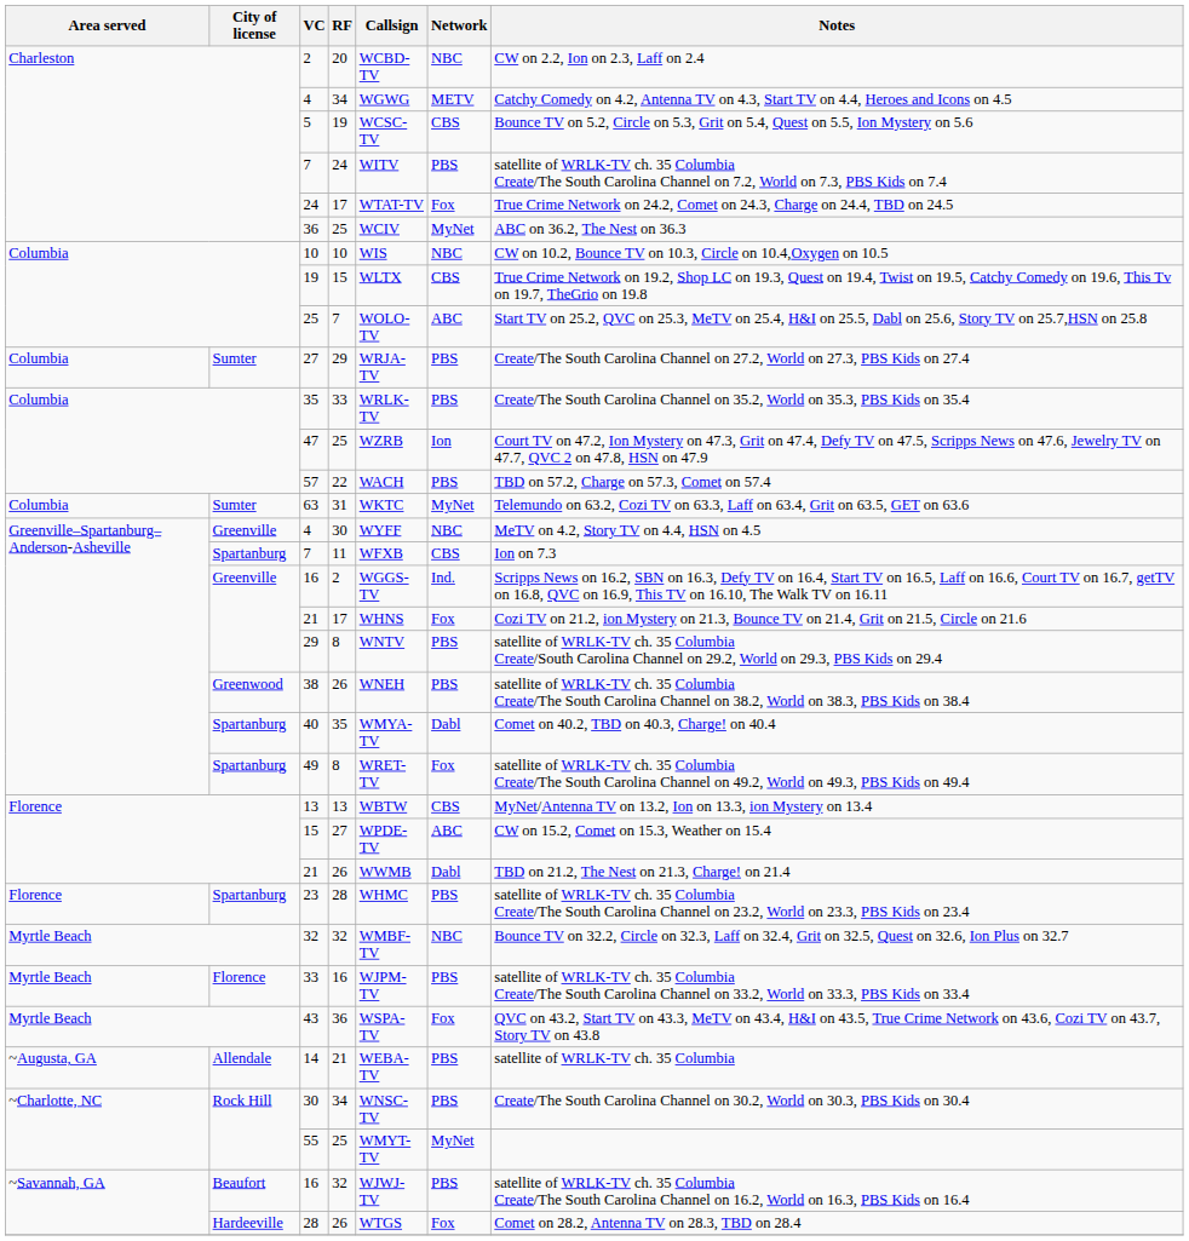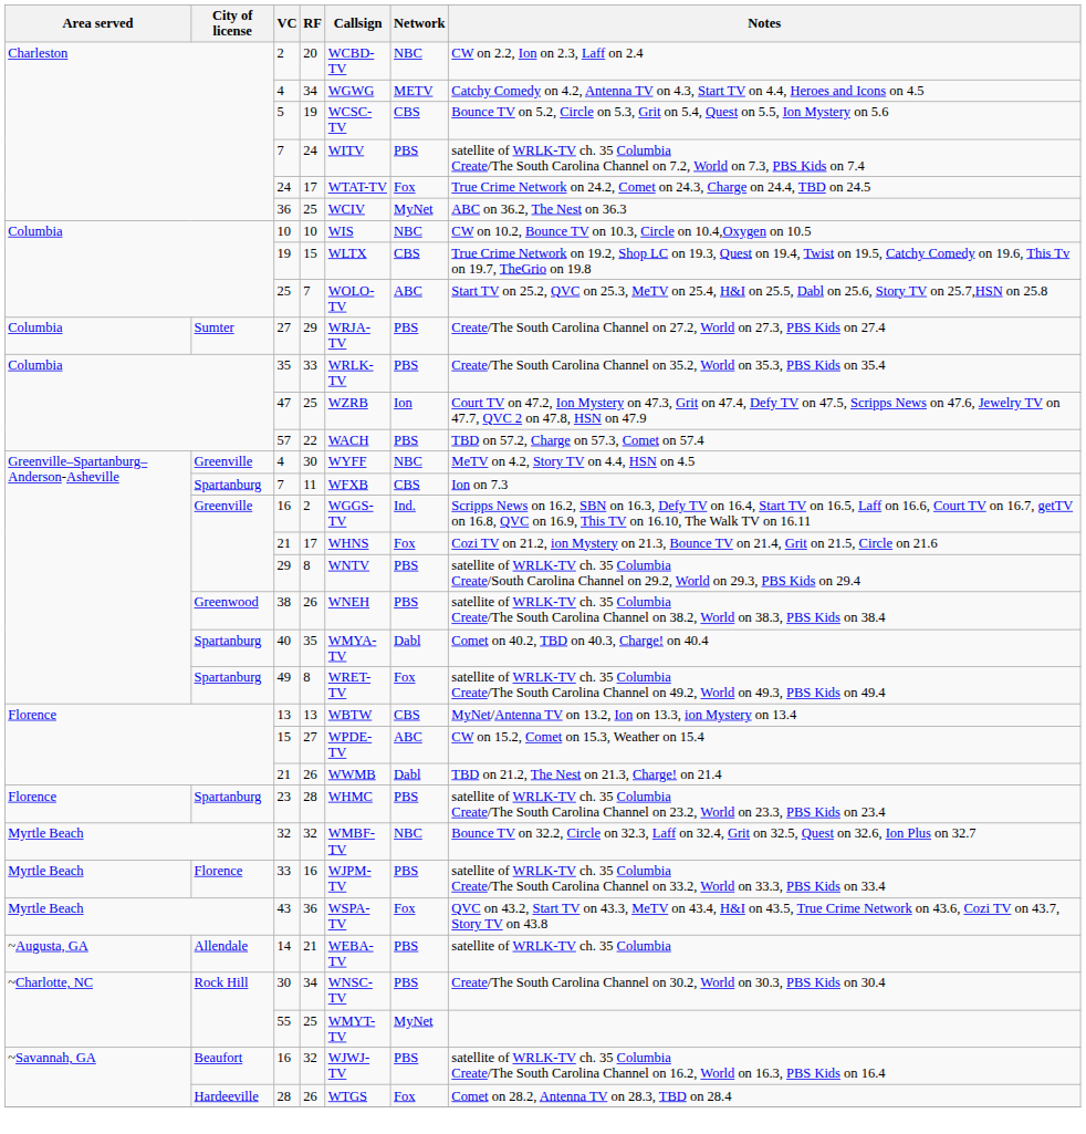- row: Columbia | Sumter | 63 | 31 | WKTC | MyNet | Telemundo on 63.2, Cozi TV on 63.3, Laff on 63.4, Grit on 63.5, GET on 63.6
